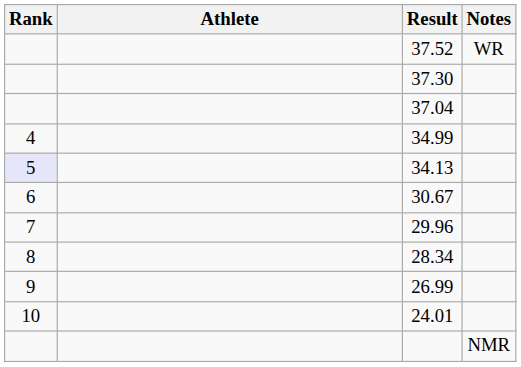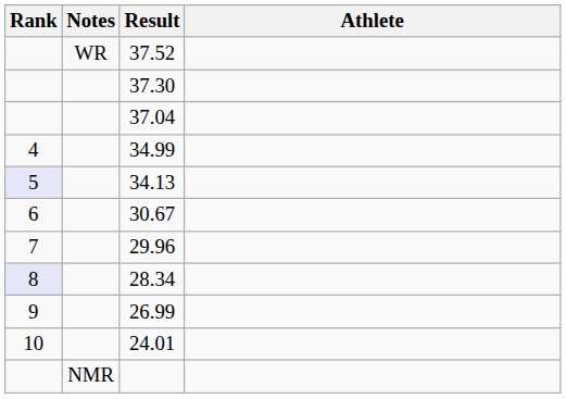columns swapped: Athlete <-> Notes
28.34 | Rank: no background -> lavender background
